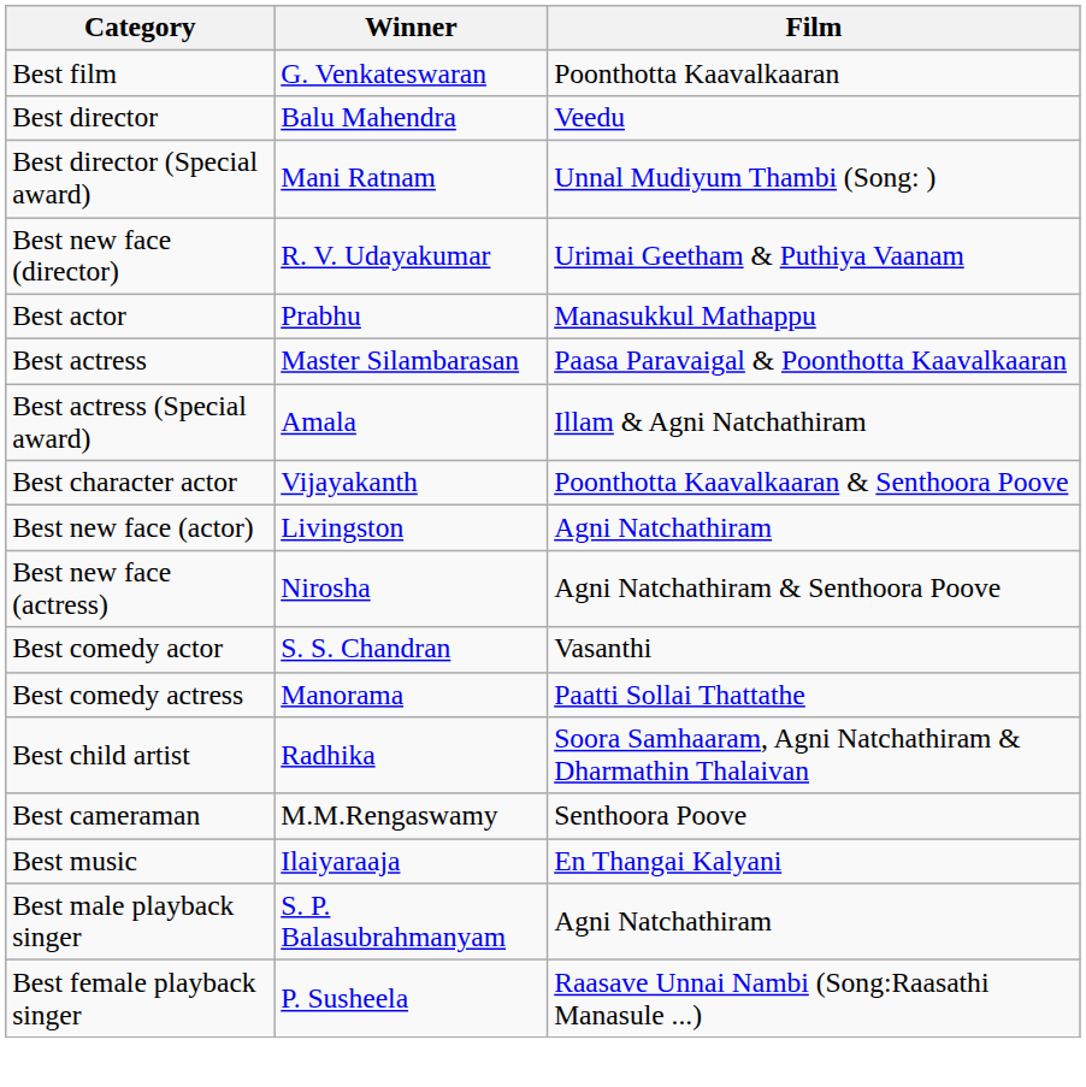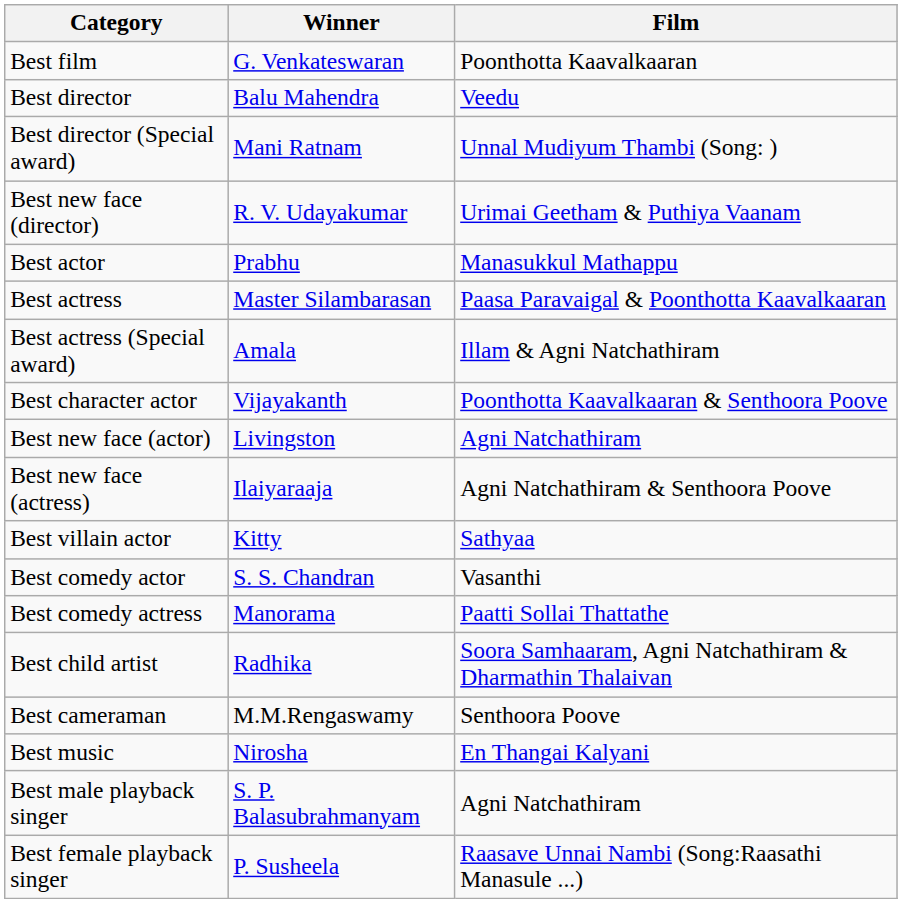Best new face (actress) | Winner: Nirosha -> Ilaiyaraaja
+ row: Best villain actor | Kitty | Sathyaa
Best music | Winner: Ilaiyaraaja -> Nirosha
